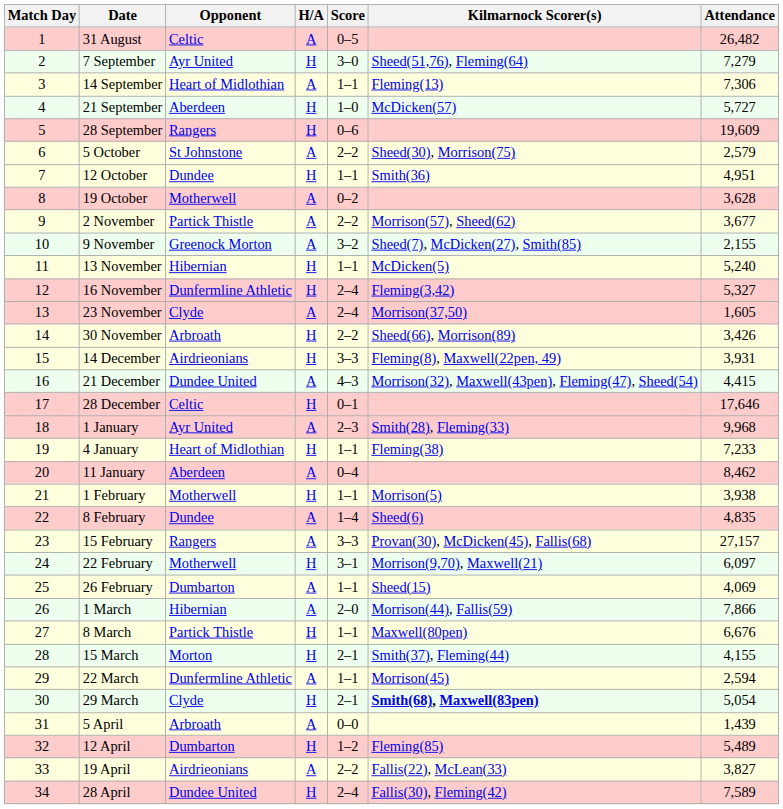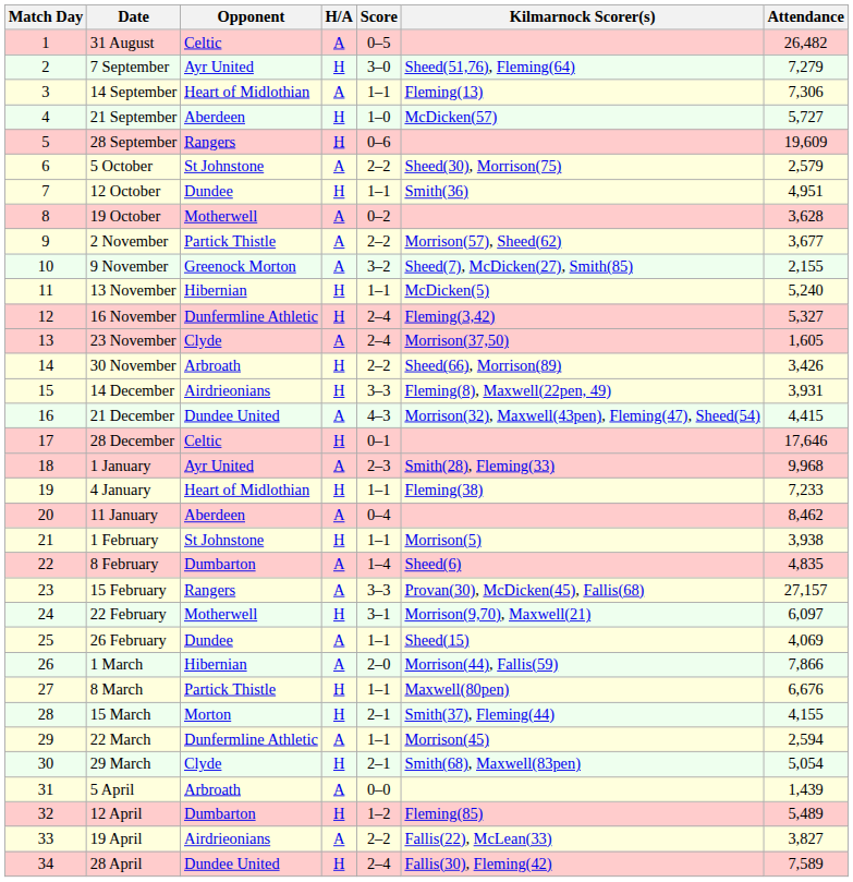1 February | Opponent: Motherwell -> St Johnstone
8 February | Opponent: Dundee -> Dumbarton
26 February | Opponent: Dumbarton -> Dundee
29 March | Kilmarnock Scorer(s): bold -> normal
